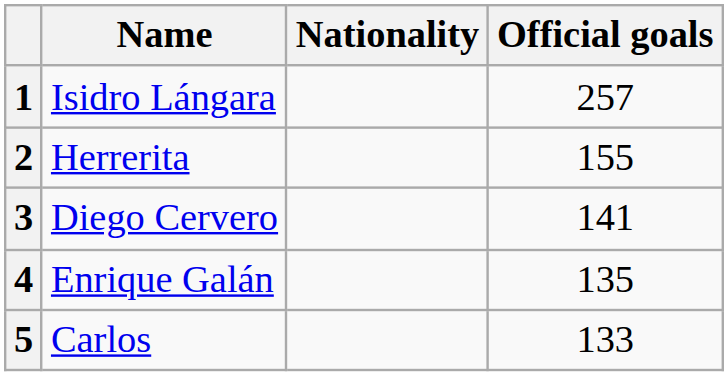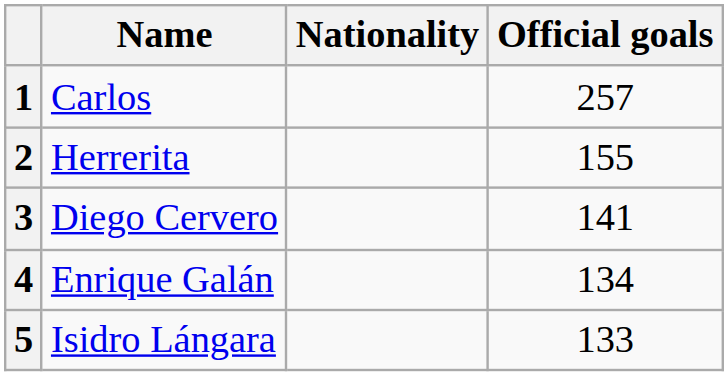1 | Name: Isidro Lángara -> Carlos
4 | Official goals: 135 -> 134
5 | Name: Carlos -> Isidro Lángara
